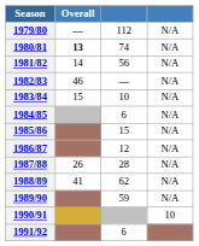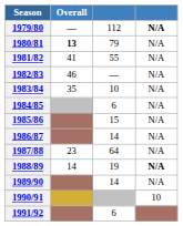1979/80 | column 4: normal -> bold
1980/81 | column 3: 74 -> 79
1981/82 | Overall: 14 -> 41
1981/82 | column 3: 56 -> 55
1983/84 | Overall: 15 -> 35
1986/87 | column 3: 12 -> 14
1987/88 | Overall: 26 -> 23
1987/88 | column 3: 28 -> 64
1988/89 | Overall: 41 -> 14
1988/89 | column 3: 62 -> 19
1988/89 | column 4: normal -> bold
1989/90 | column 3: 59 -> 14
